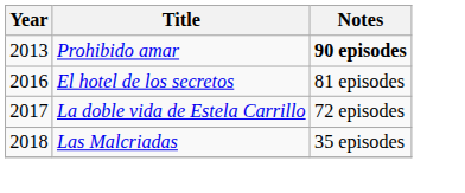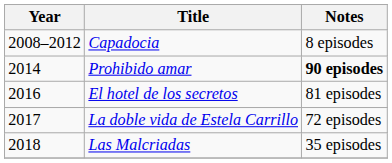+ row: 2008–2012 | Capadocia | 8 episodes
Prohibido amar | Year: 2013 -> 2014
